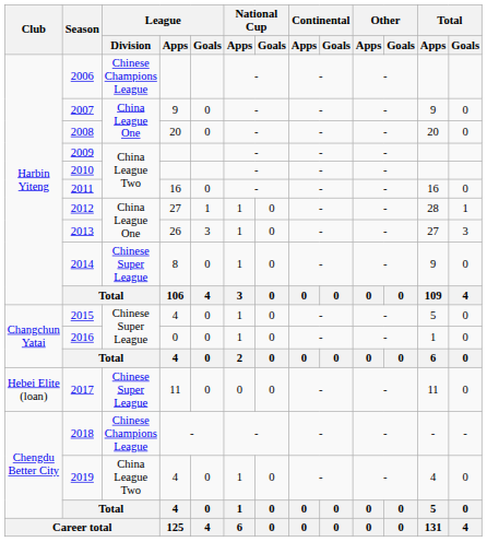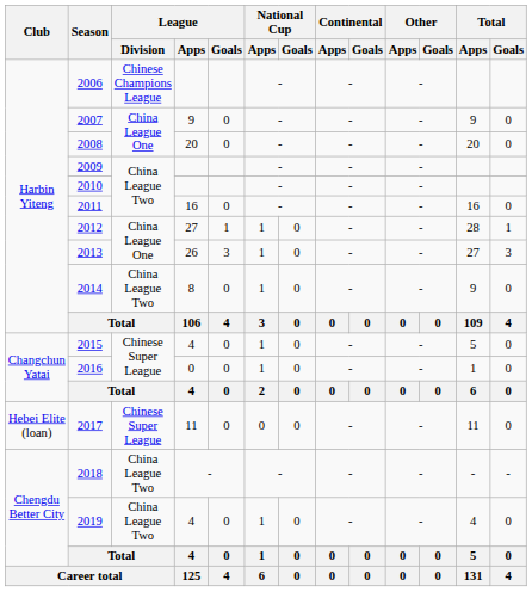2014 | League / Division: Chinese Super League -> China League Two
2018 | League / Division: Chinese Champions League -> China League Two
